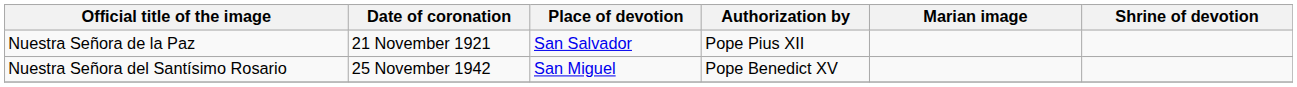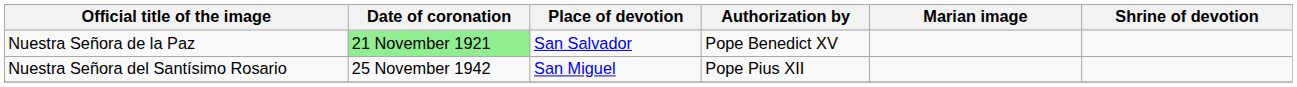Nuestra Señora de la Paz | Date of coronation: no background -> lightgreen background
Nuestra Señora de la Paz | Authorization by: Pope Pius XII -> Pope Benedict XV
Nuestra Señora del Santísimo Rosario | Authorization by: Pope Benedict XV -> Pope Pius XII
